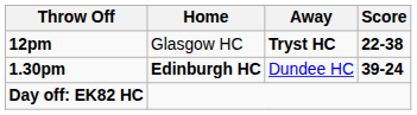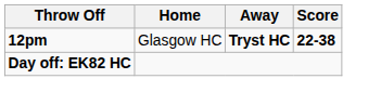- row: 1.30pm | Edinburgh HC | Dundee HC | 39-24
